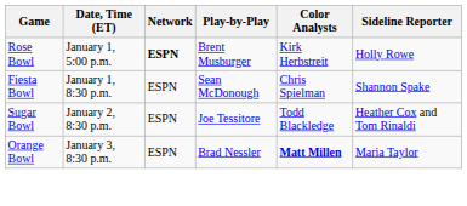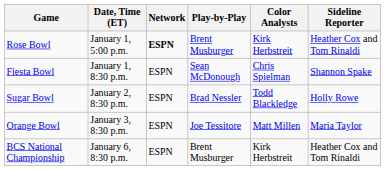Rose Bowl | Sideline Reporter: Holly Rowe -> Heather Cox and Tom Rinaldi
Sugar Bowl | Play-by-Play: Joe Tessitore -> Brad Nessler
Sugar Bowl | Sideline Reporter: Heather Cox and Tom Rinaldi -> Holly Rowe
Orange Bowl | Play-by-Play: Brad Nessler -> Joe Tessitore
Orange Bowl | Color Analysts: bold -> normal
+ row: BCS National Championship | January 6, 8:30 p.m. | ESPN | Brent Musburger | Kirk Herbstreit | Heather Cox and Tom Rinaldi
